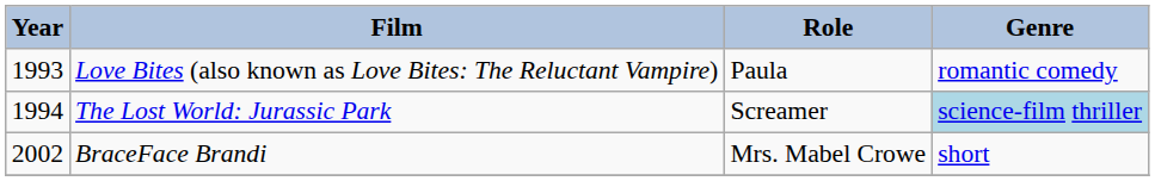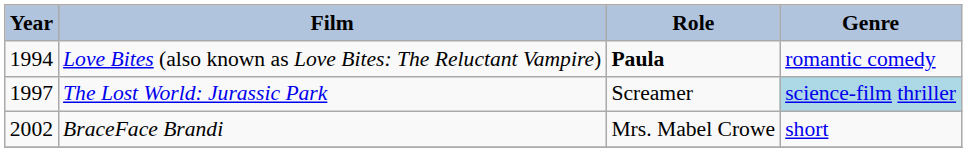Love Bites (also known as Love Bites: The Reluctant Vampire) | Year: 1993 -> 1994
Love Bites (also known as Love Bites: The Reluctant Vampire) | Role: normal -> bold
The Lost World: Jurassic Park | Year: 1994 -> 1997
